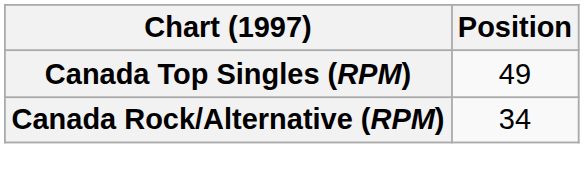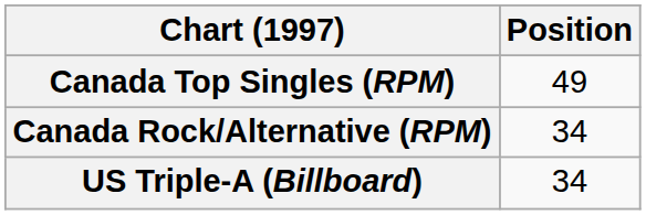+ row: US Triple-A (Billboard) | 34
